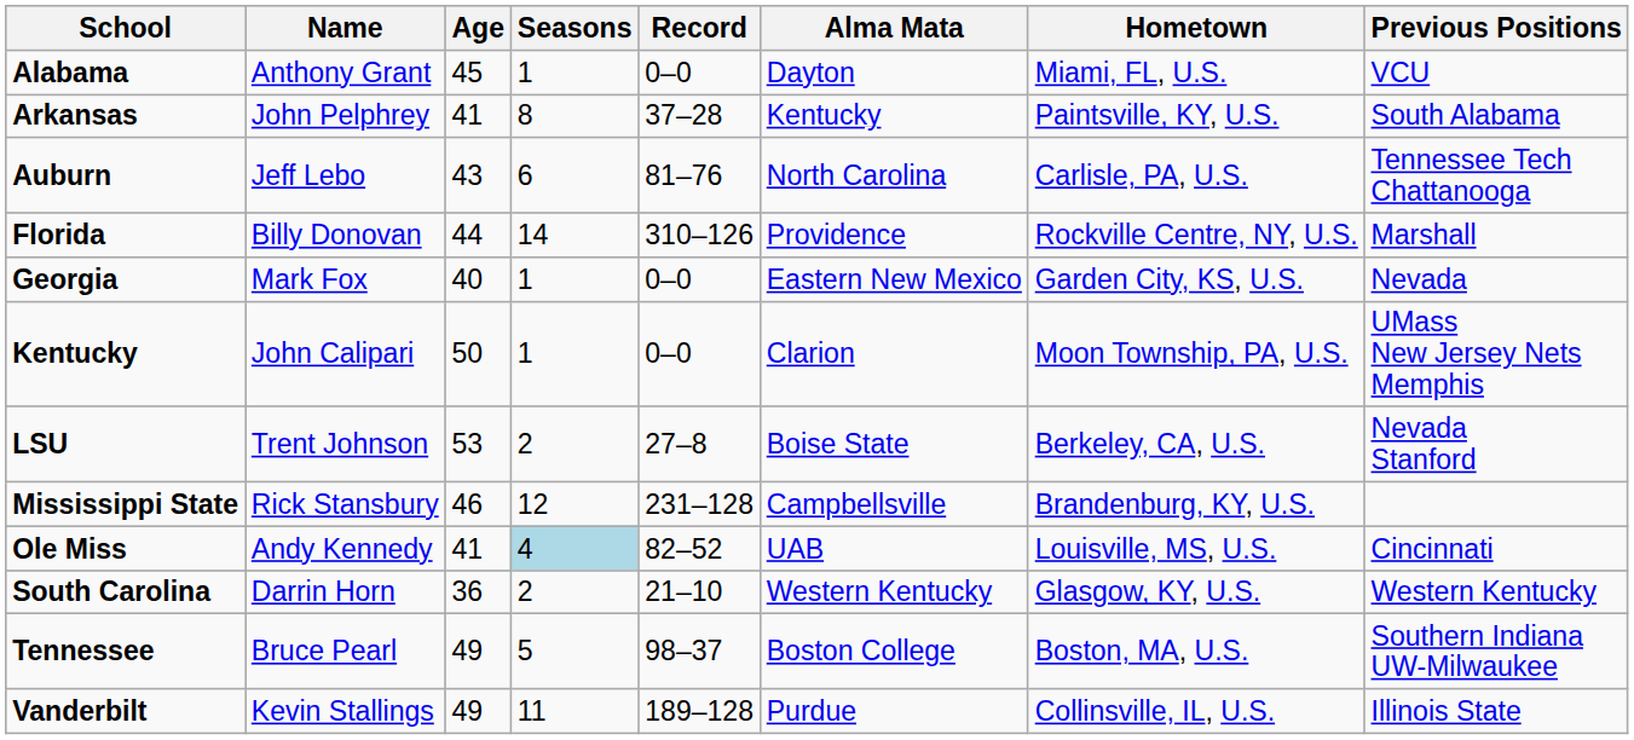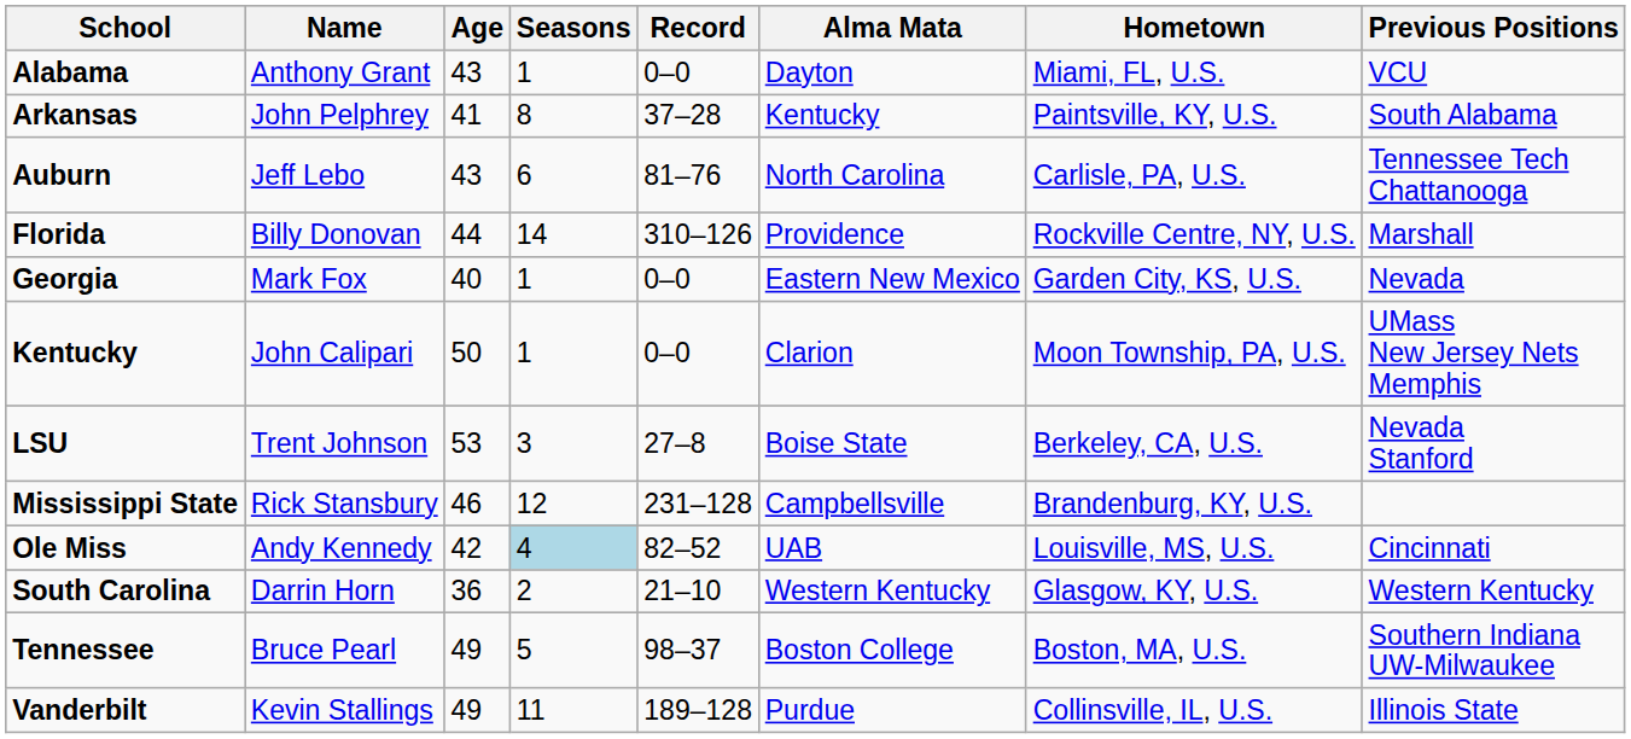Alabama | Age: 45 -> 43
LSU | Seasons: 2 -> 3
Ole Miss | Age: 41 -> 42
